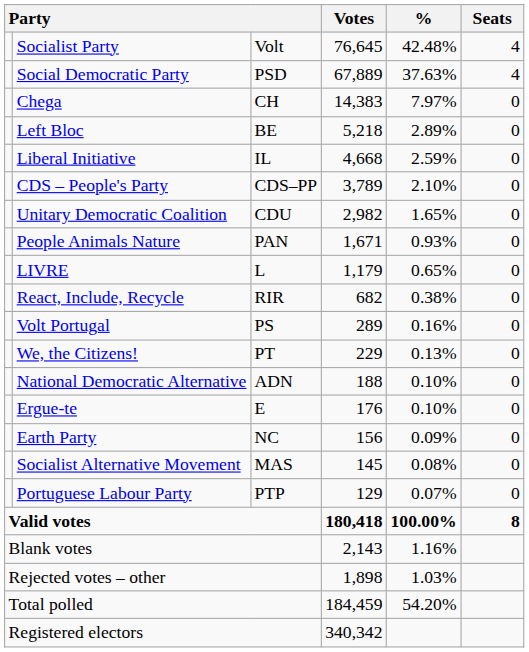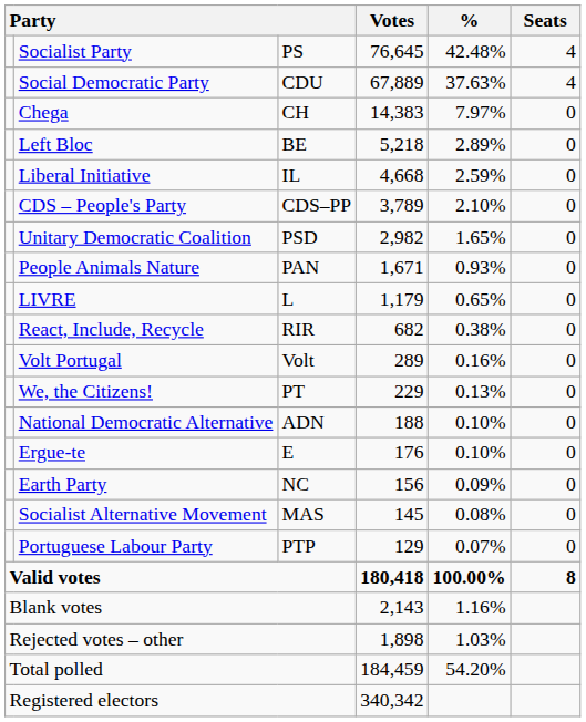Socialist Party | column 3: Volt -> PS
Social Democratic Party | column 3: PSD -> CDU
Unitary Democratic Coalition | column 3: CDU -> PSD
Volt Portugal | column 3: PS -> Volt
